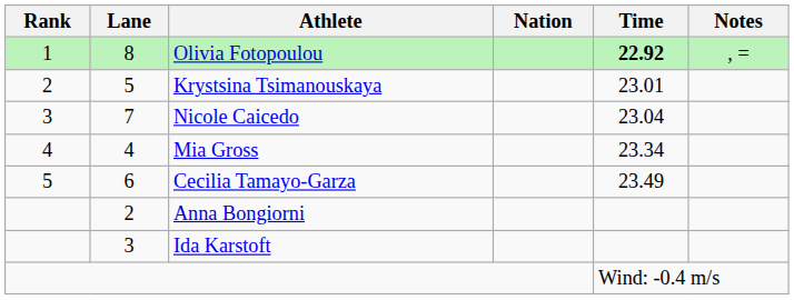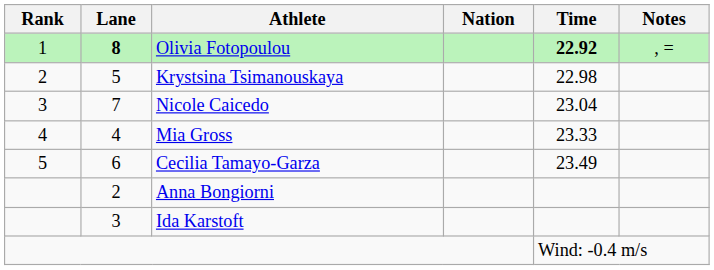Olivia Fotopoulou | Lane: normal -> bold
Krystsina Tsimanouskaya | Time: 23.01 -> 22.98
Mia Gross | Time: 23.34 -> 23.33
